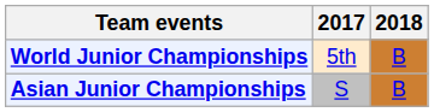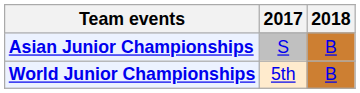rows swapped: Asian Junior Championships <-> World Junior Championships
